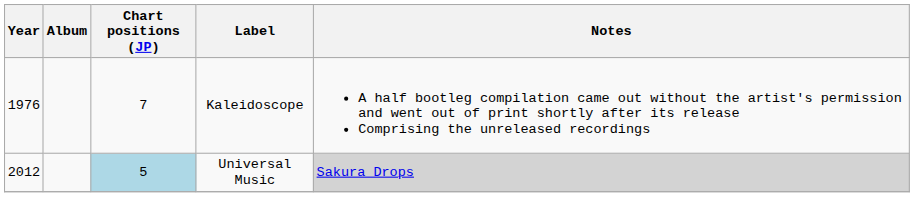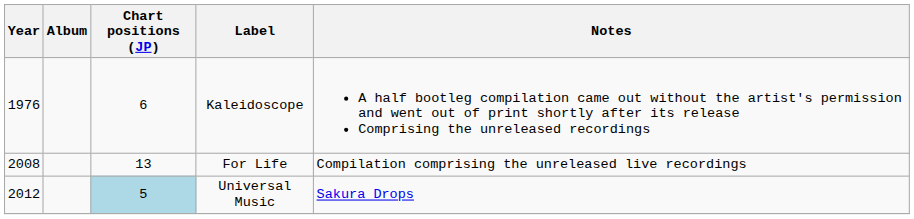Kaleidoscope | Chart positions (JP): 7 -> 6
+ row: 2008 | 13 | For Life | Compilation comprising the unreleased live recordings
Universal Music | Notes: lightgrey background -> no background
